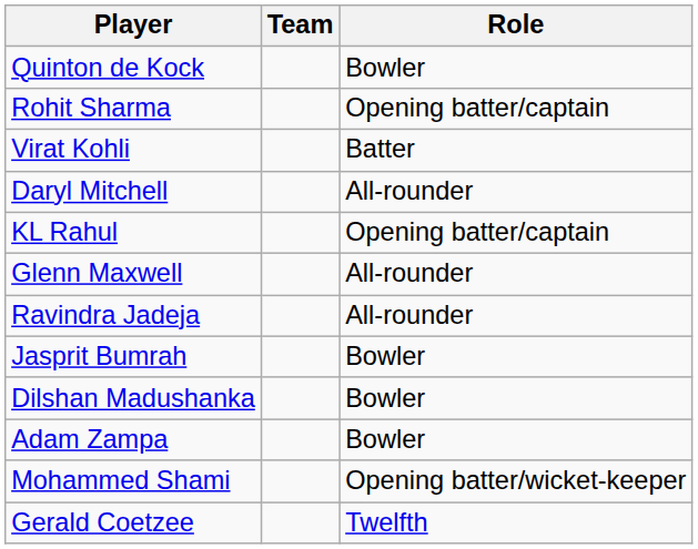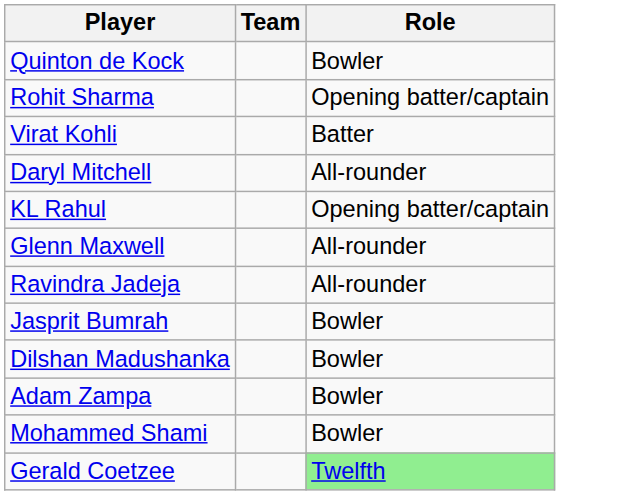Mohammed Shami | Role: Opening batter/wicket-keeper -> Bowler
Gerald Coetzee | Role: no background -> lightgreen background
